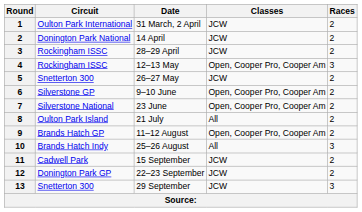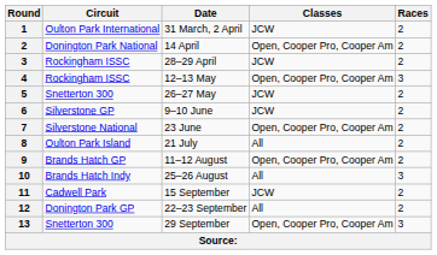14 April | Classes: JCW -> Open, Cooper Pro, Cooper Am
9–10 June | Classes: Open, Cooper Pro, Cooper Am -> JCW
22–23 September | Classes: JCW -> All
29 September | Classes: JCW -> Open, Cooper Pro, Cooper Am
